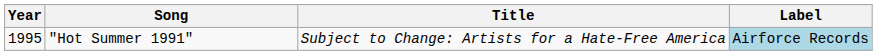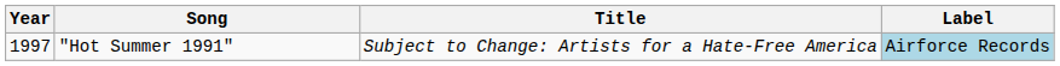"Hot Summer 1991" | Year: 1995 -> 1997
